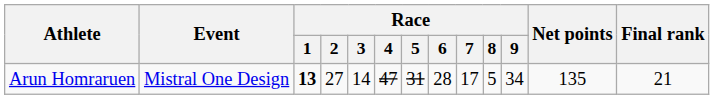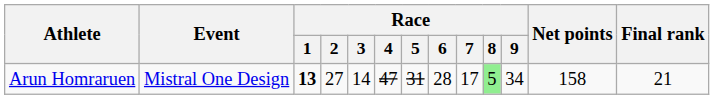Arun Homraruen | Race / 8: no background -> lightgreen background
Arun Homraruen | Net points: 135 -> 158
